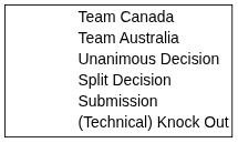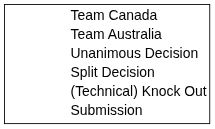rows swapped: Submission <-> (Technical) Knock Out
